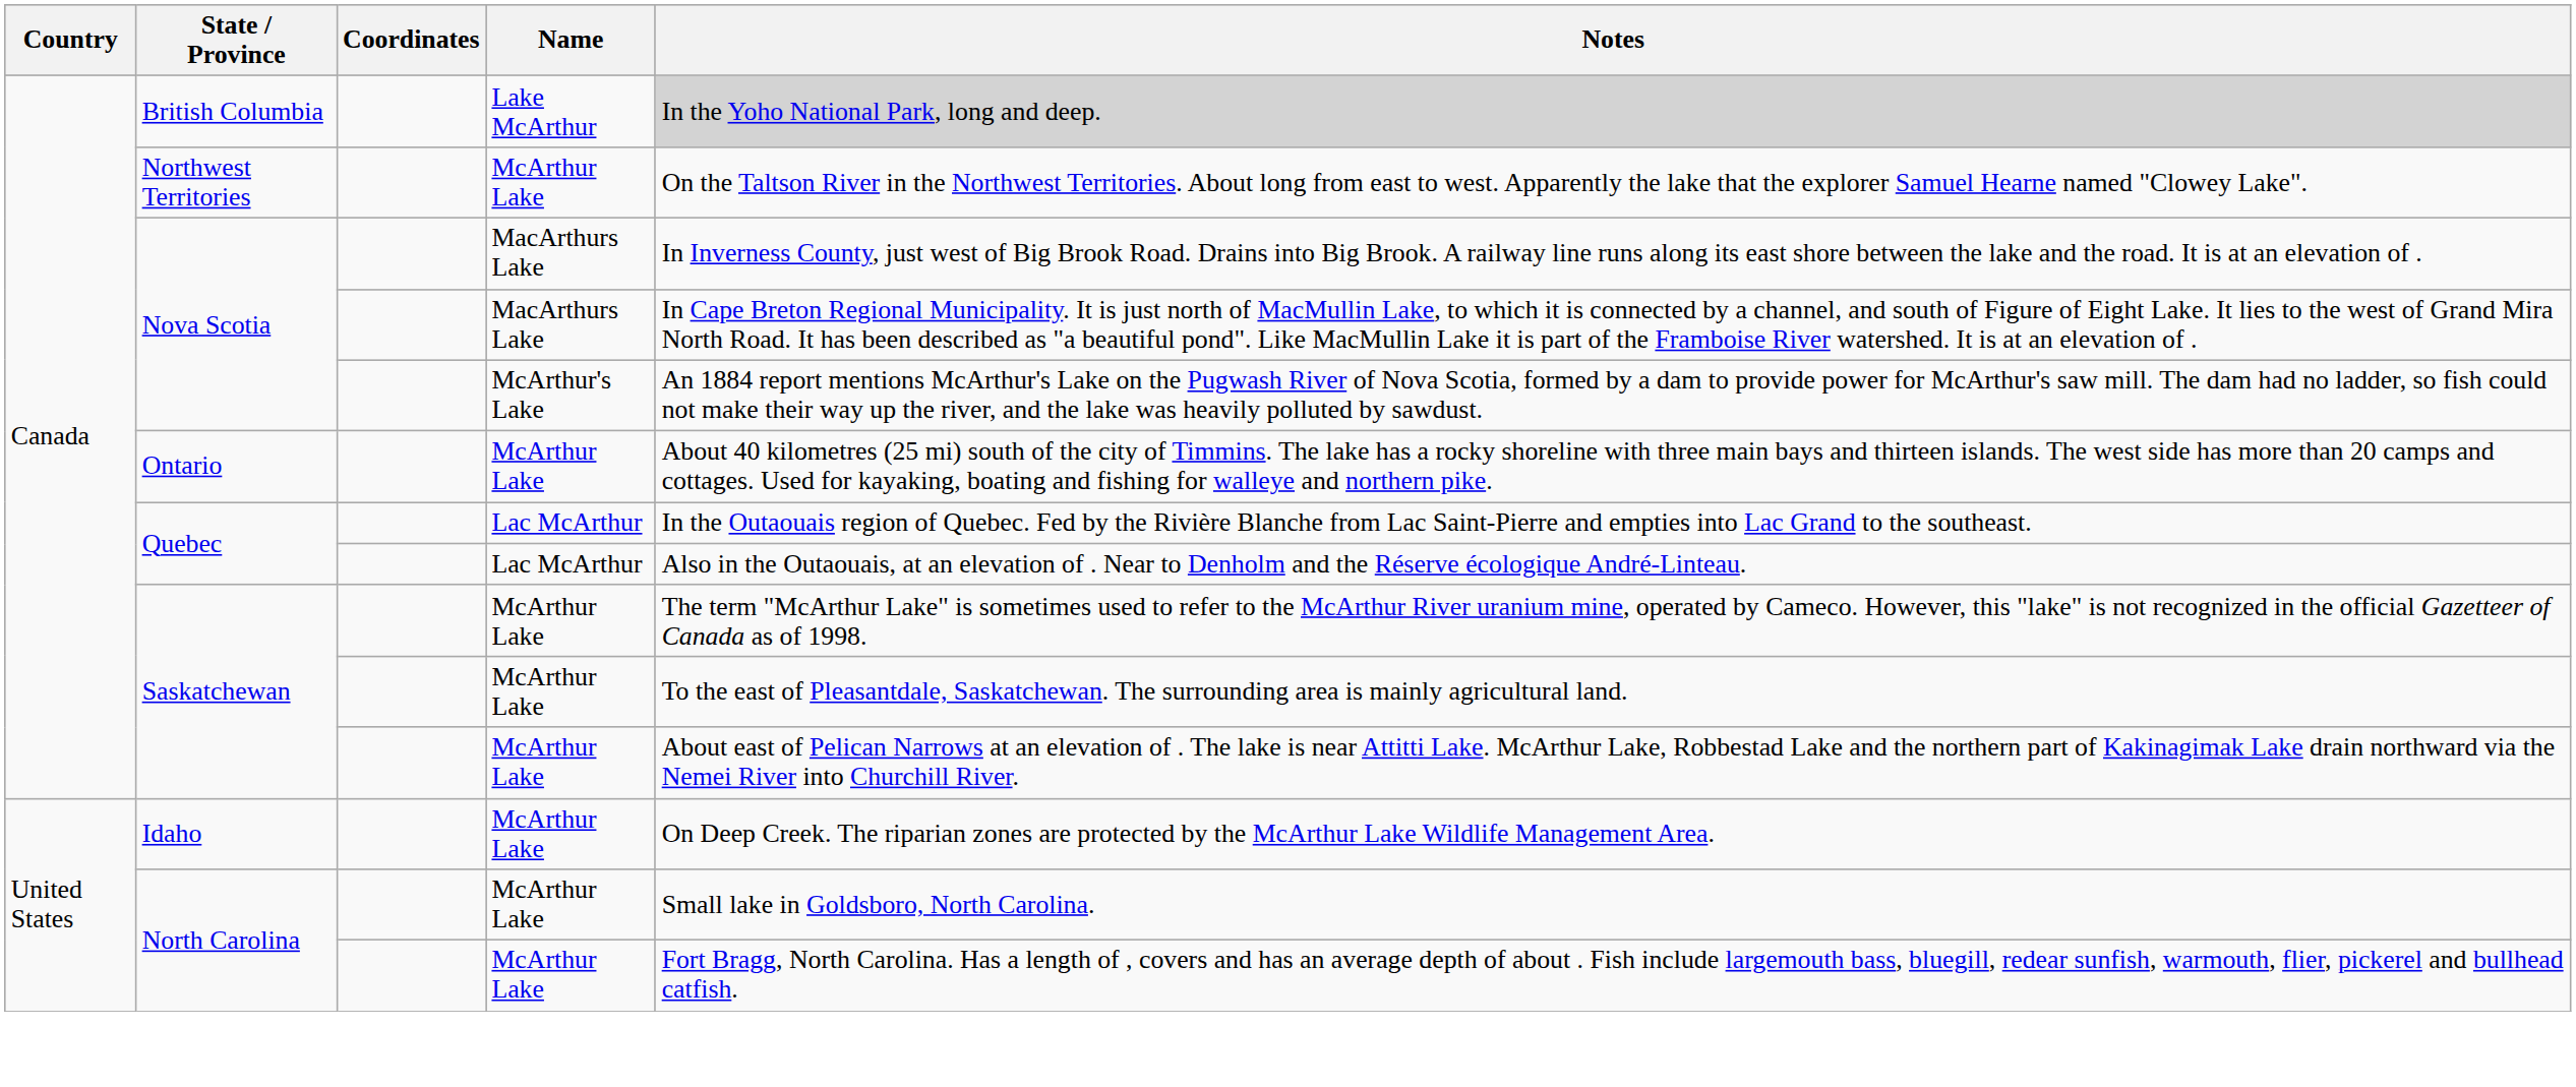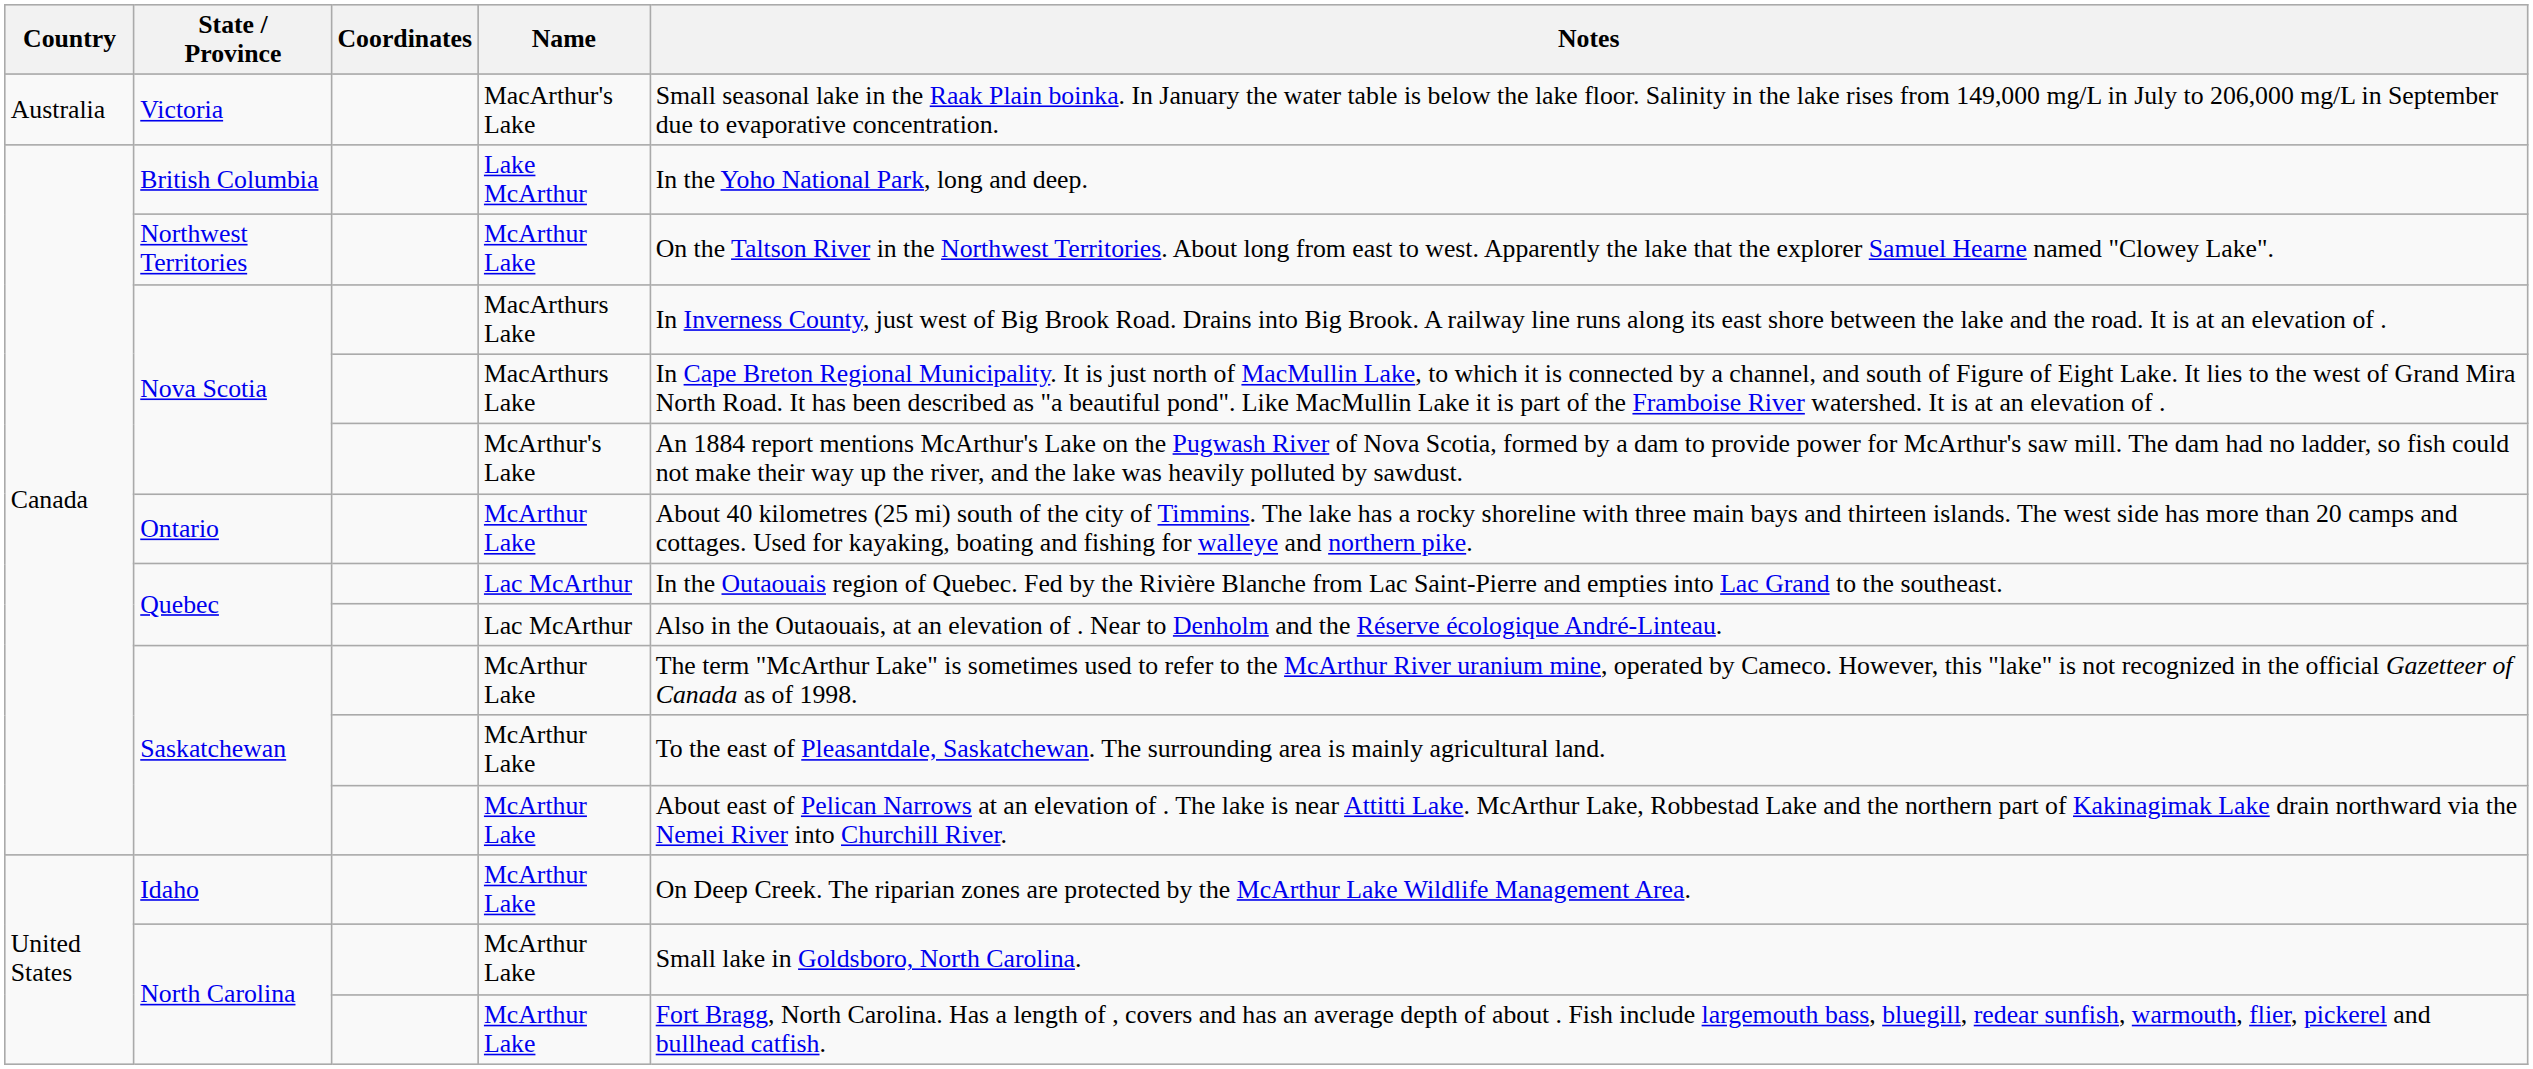+ row: Australia | Victoria | MacArthur's Lake | Small seasonal lake in the Raak Plain boinka. In January the water table is below the lake floor. Salinity in the lake rises from 149,000 mg/L in July to 206,000 mg/L in September due to evaporative concentration.
British Columbia | Notes: lightgrey background -> no background
